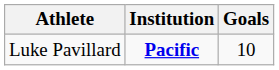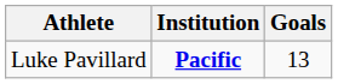Luke Pavillard | Goals: 10 -> 13
